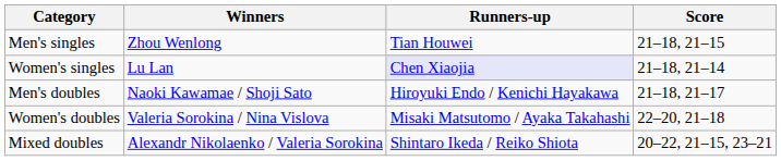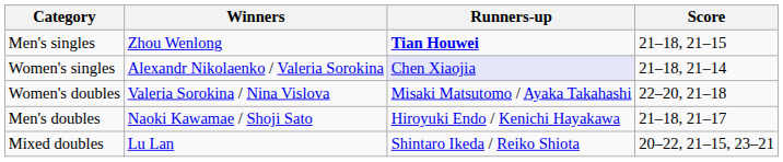Men's singles | Runners-up: normal -> bold
Women's singles | Winners: Lu Lan -> Alexandr Nikolaenko / Valeria Sorokina
rows swapped: Men's doubles <-> Women's doubles
Mixed doubles | Winners: Alexandr Nikolaenko / Valeria Sorokina -> Lu Lan
